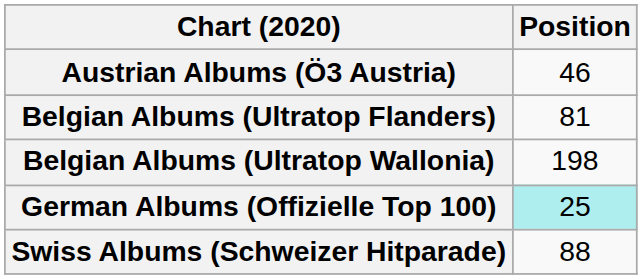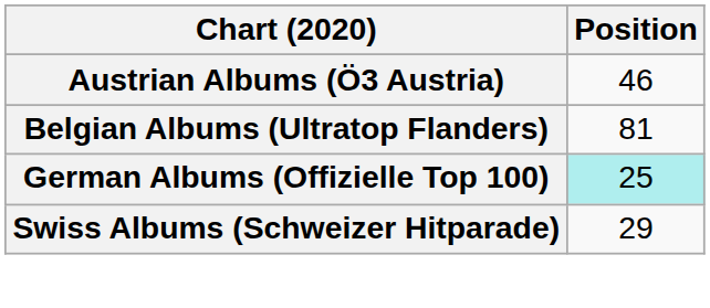- row: Belgian Albums (Ultratop Wallonia) | 198
Swiss Albums (Schweizer Hitparade) | Position: 88 -> 29
